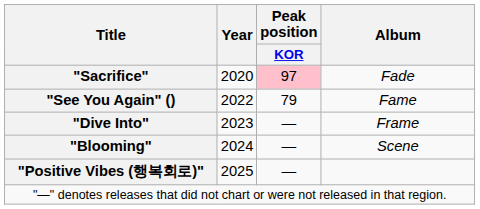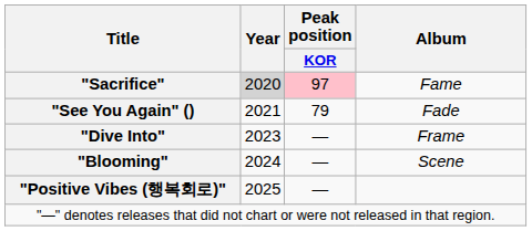"Sacrifice" | Year: no background -> lightgrey background
"Sacrifice" | Album: Fade -> Fame
"See You Again" () | Year: 2022 -> 2021
"See You Again" () | Album: Fame -> Fade
